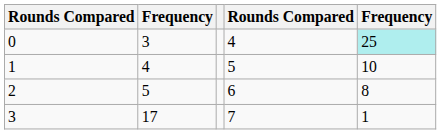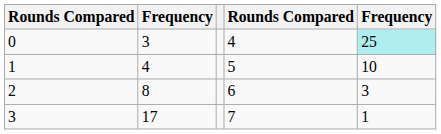2 | column 2: 5 -> 8
2 | column 5: 8 -> 3
